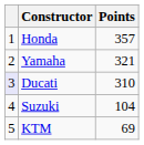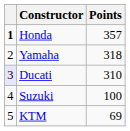Honda | column 1: normal -> bold
Yamaha | Points: 321 -> 318
Suzuki | Points: 104 -> 100
